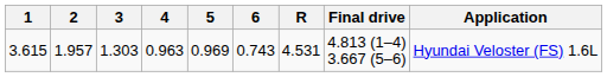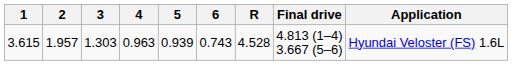3.615 | 5: 0.969 -> 0.939
3.615 | R: 4.531 -> 4.528
